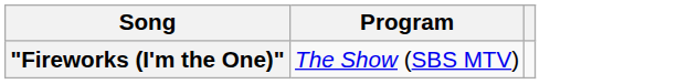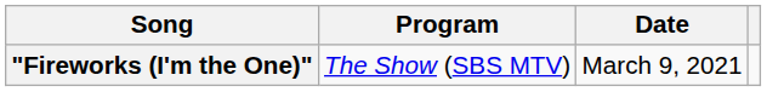+ column: Date | March 9, 2021
